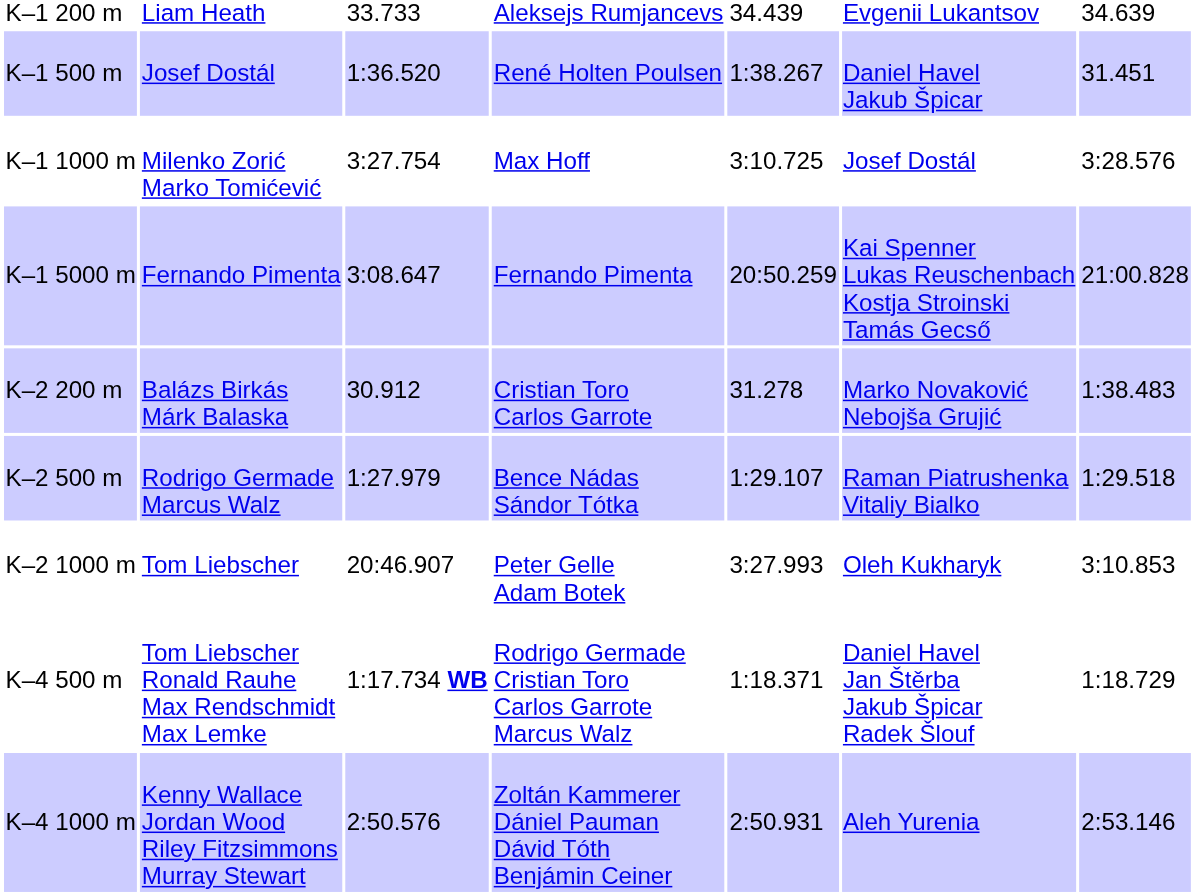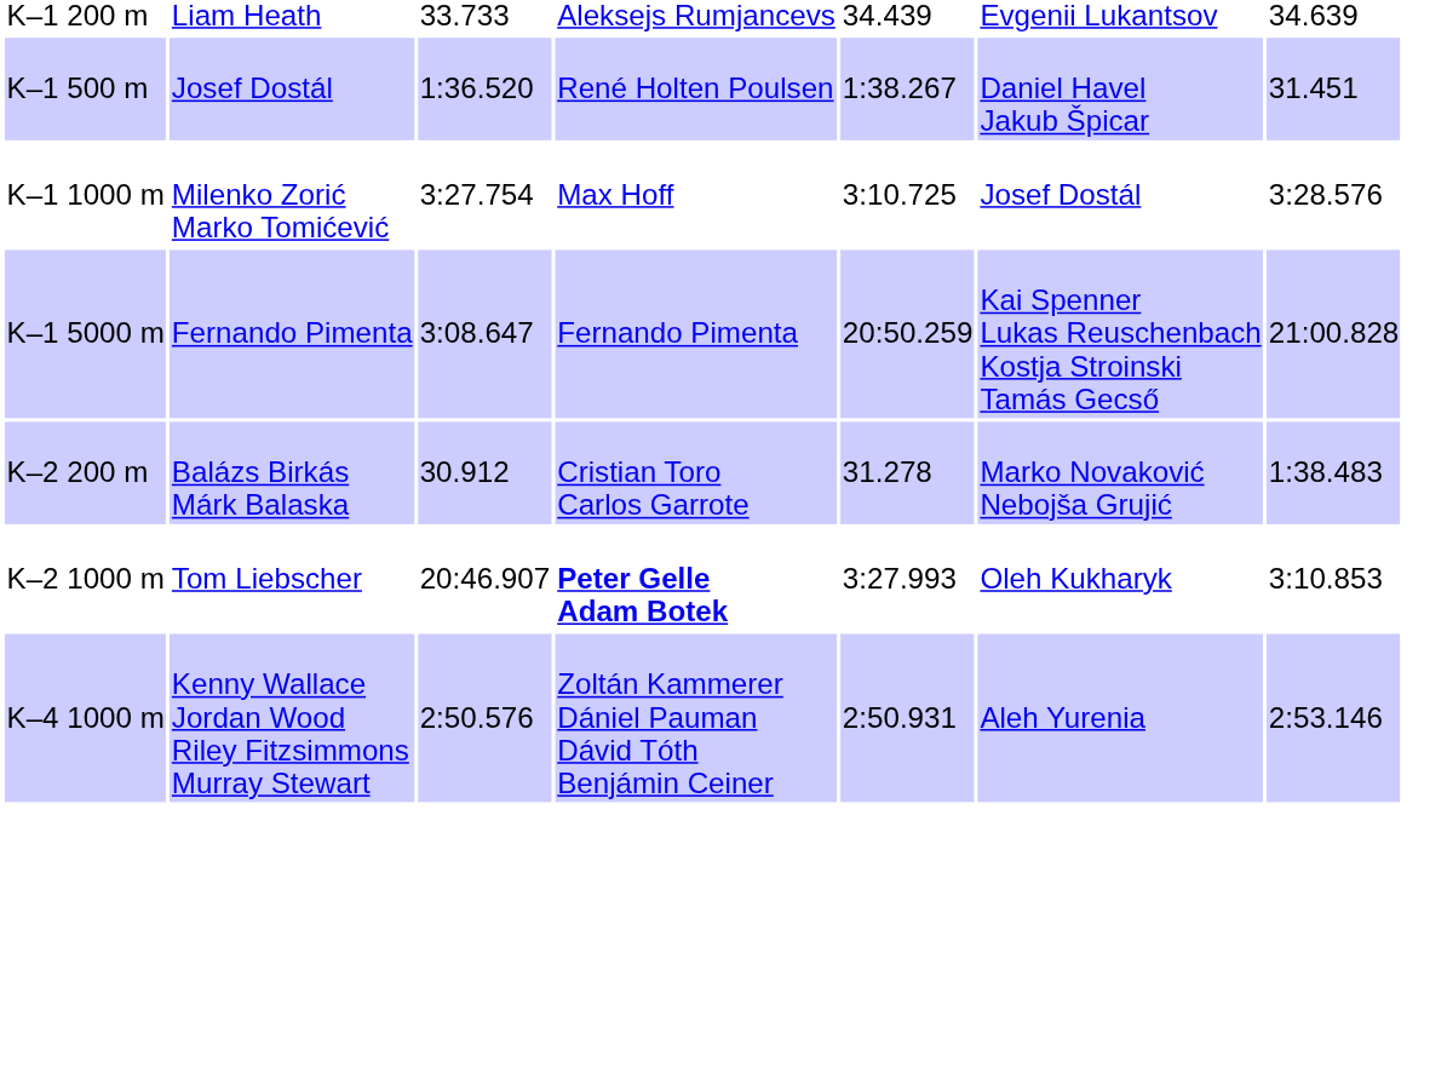- row: K–2 500 m | Rodrigo Germade Marcus Walz | 1:27.979 | Bence Nádas Sándor Tótka | 1:29.107 | Raman Piatrushenka Vitaliy Bialko | 1:29.518
K–2 1000 m | column 4: normal -> bold
- row: K–4 500 m | Tom Liebscher Ronald Rauhe Max Rendschmidt Max Lemke | 1:17.734 WB | Rodrigo Germade Cristian Toro Carlos Garrote Marcus Walz | 1:18.371 | Daniel Havel Jan Štěrba Jakub Špicar Radek Šlouf | 1:18.729
